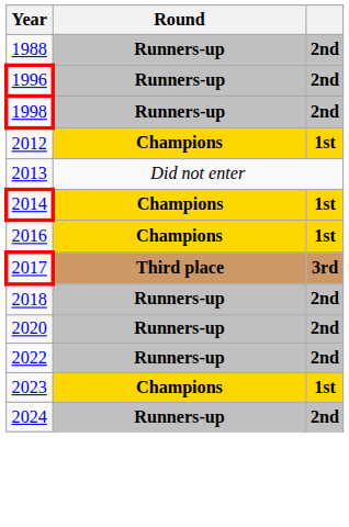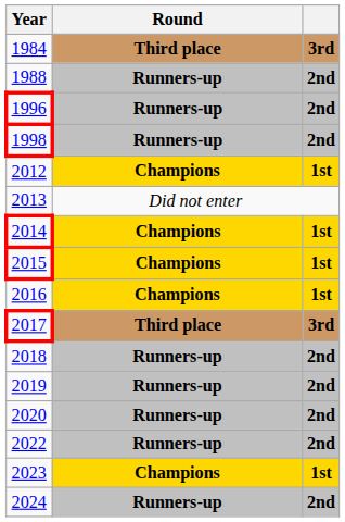+ row: 1984 | Third place | 3rd
+ row: 2015 | Champions | 1st
+ row: 2019 | Runners-up | 2nd
